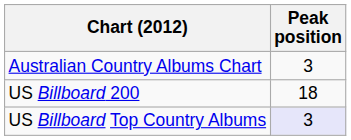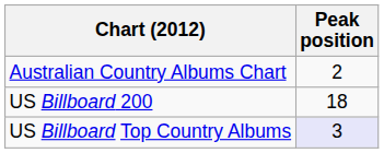Australian Country Albums Chart | Peak position: 3 -> 2
